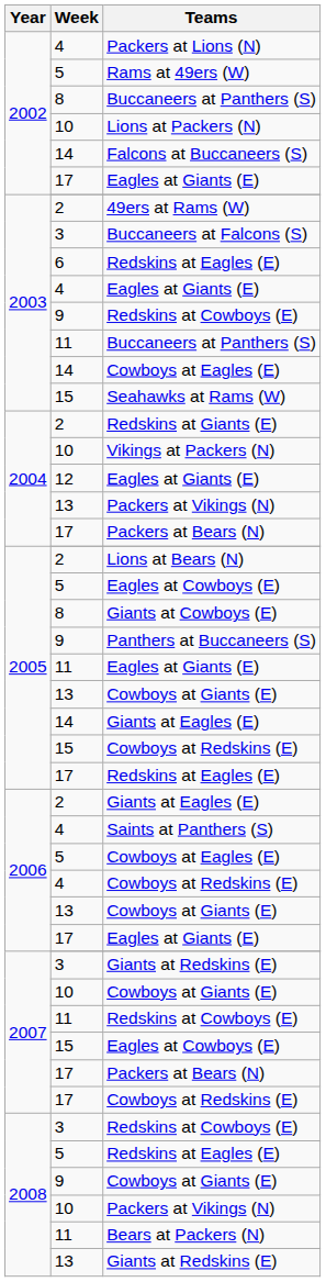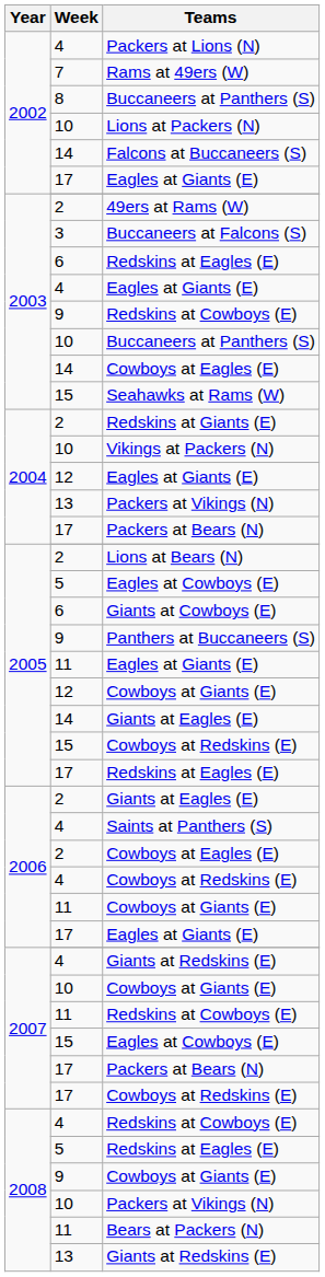Rams at 49ers (W) | Week: 5 -> 7
2003 / Buccaneers at Panthers (S) | Week: 11 -> 10
Giants at Cowboys (E) | Week: 8 -> 6
2005 / Cowboys at Giants (E) | Week: 13 -> 12
2006 / Cowboys at Eagles (E) | Week: 5 -> 2
2006 / Cowboys at Giants (E) | Week: 13 -> 11
2007 / Giants at Redskins (E) | Week: 3 -> 4
2008 / Redskins at Cowboys (E) | Week: 3 -> 4
